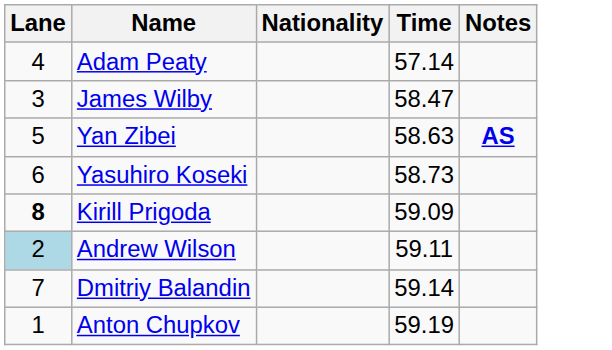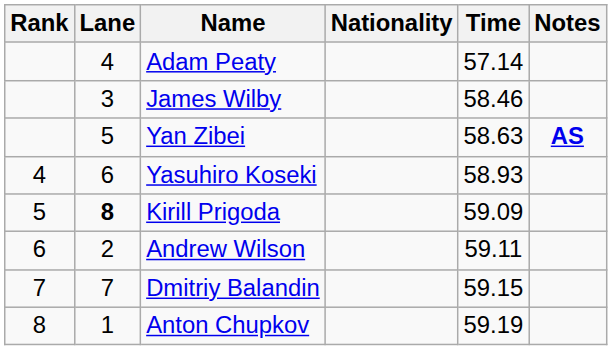+ column: Rank | 4 | 5 | 6 | 7 | 8
James Wilby | Time: 58.47 -> 58.46
Yasuhiro Koseki | Time: 58.73 -> 58.93
Andrew Wilson | Lane: lightblue background -> no background
Dmitriy Balandin | Time: 59.14 -> 59.15
